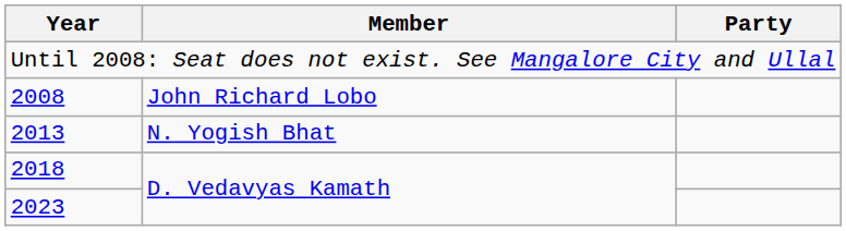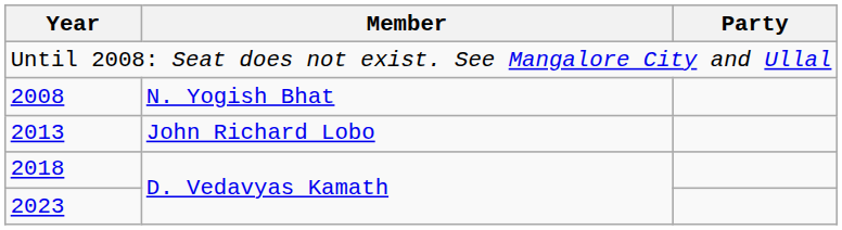2008 | Member: John Richard Lobo -> N. Yogish Bhat
2013 | Member: N. Yogish Bhat -> John Richard Lobo
